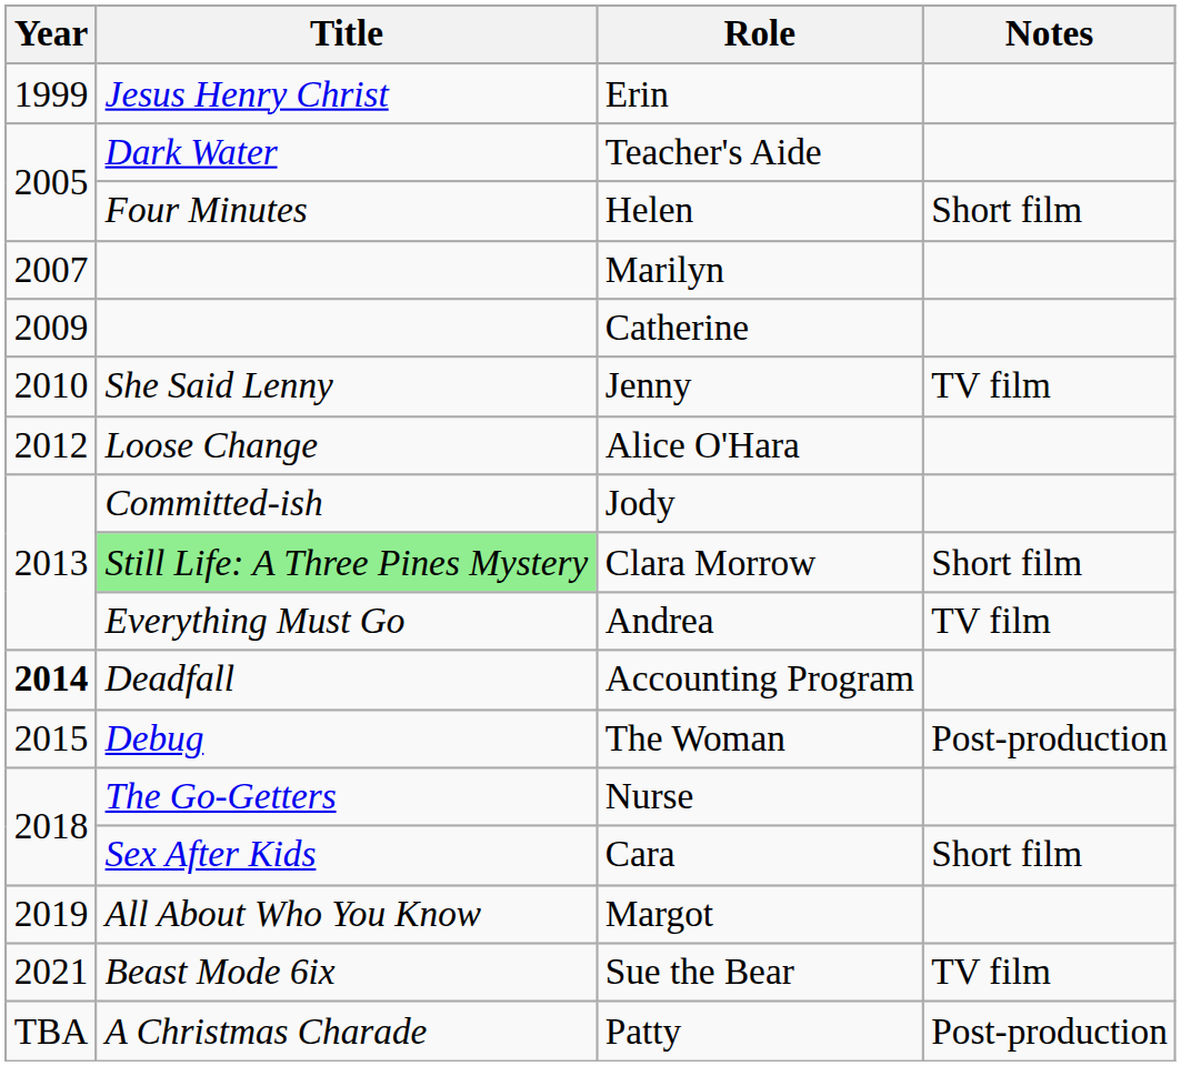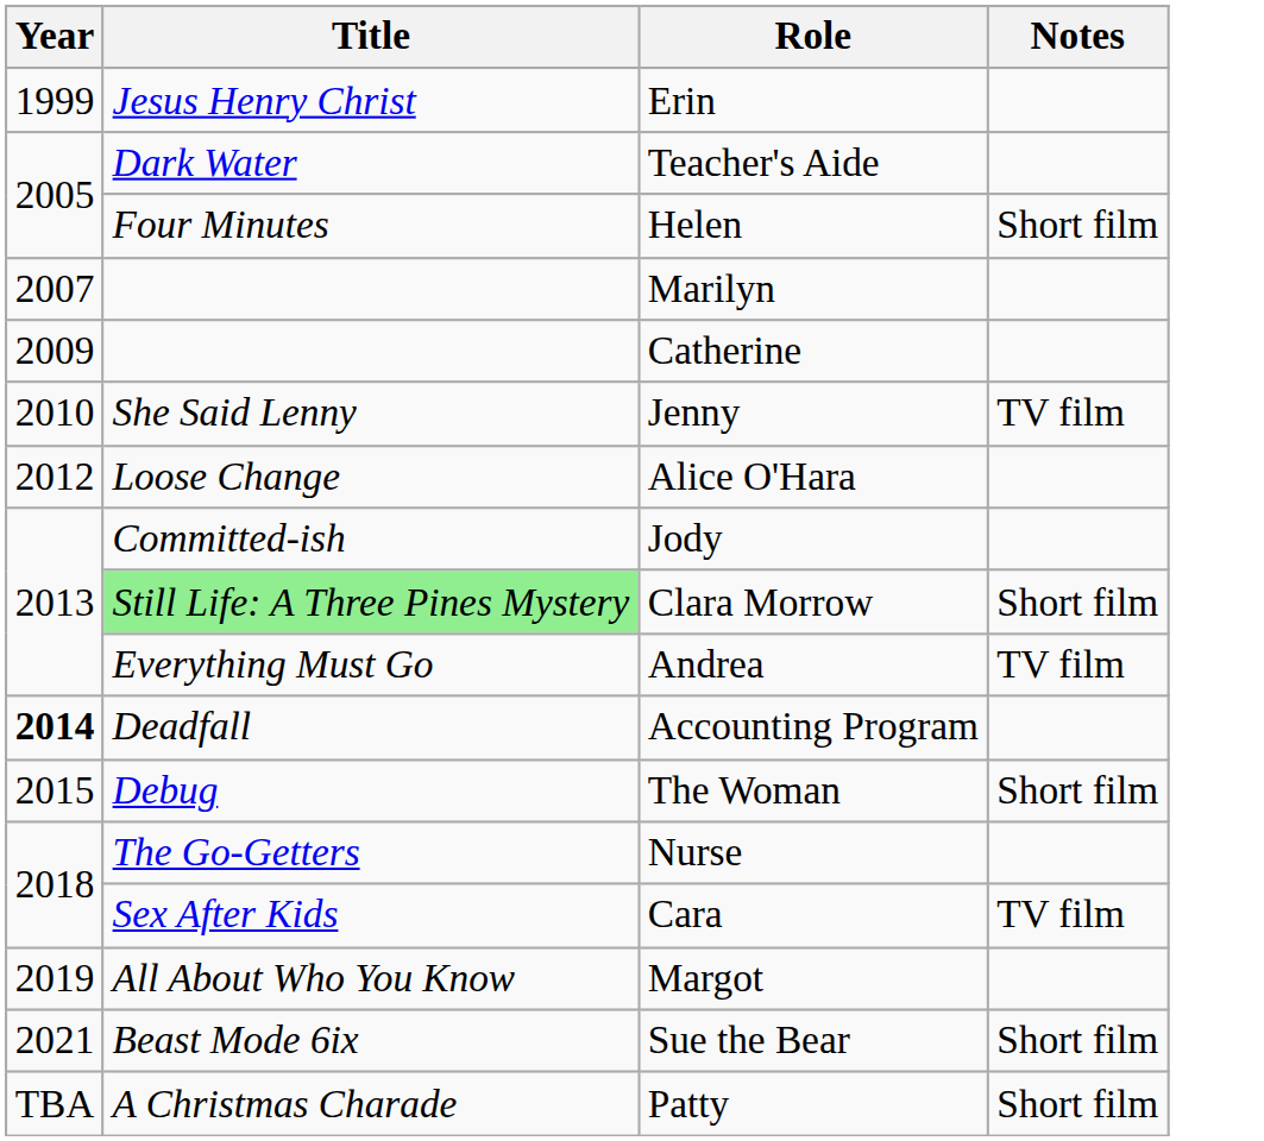The Woman | Notes: Post-production -> Short film
Cara | Notes: Short film -> TV film
Sue the Bear | Notes: TV film -> Short film
Patty | Notes: Post-production -> Short film
